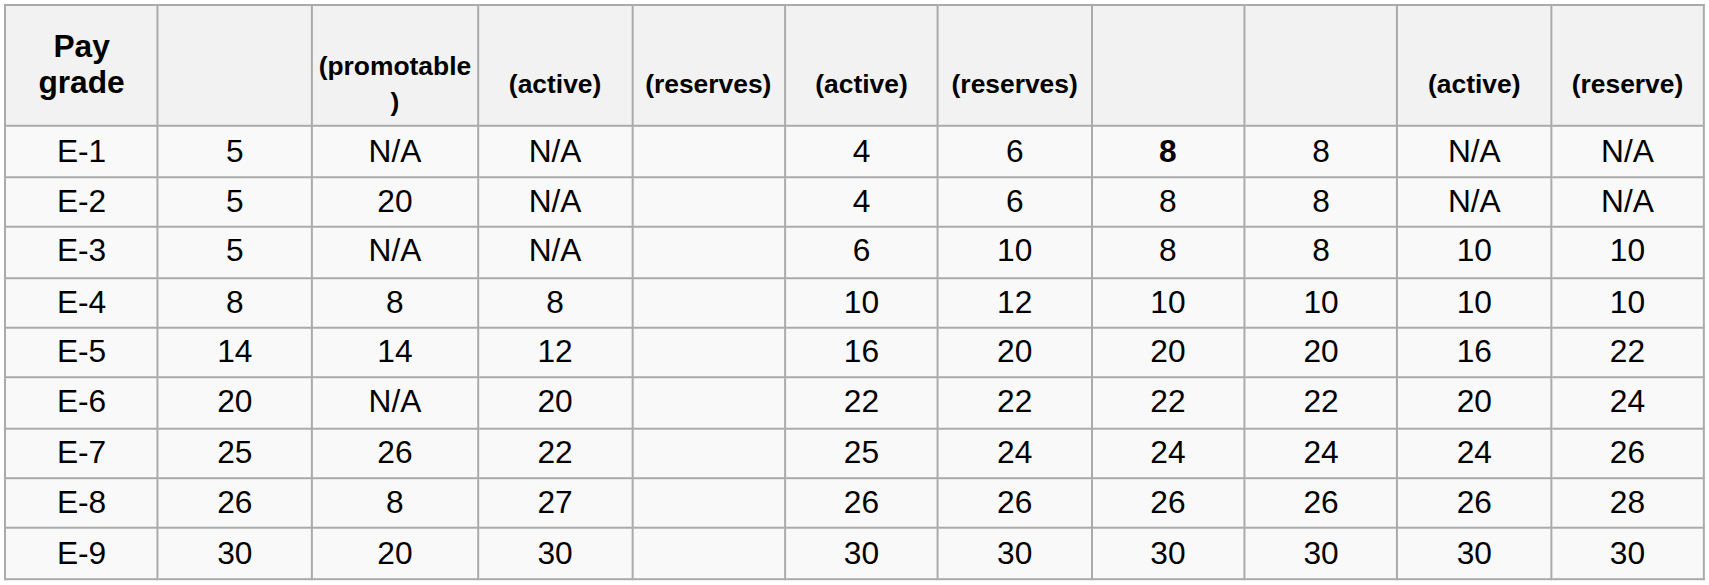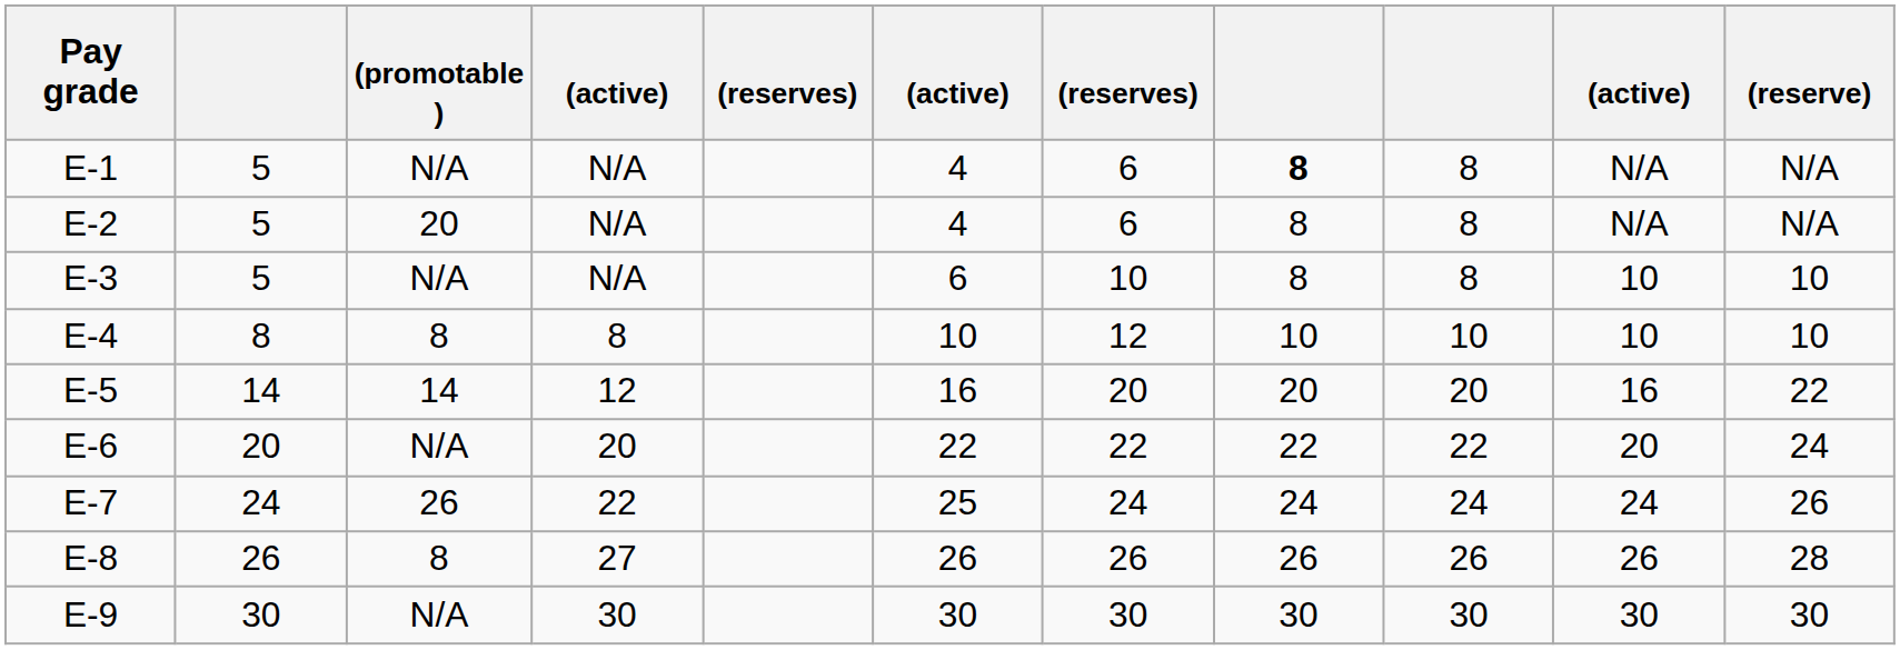E-7 | column 2: 25 -> 24
E-9 | (promotable ): 20 -> N/A
